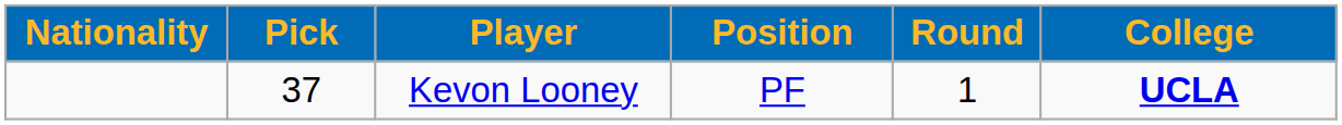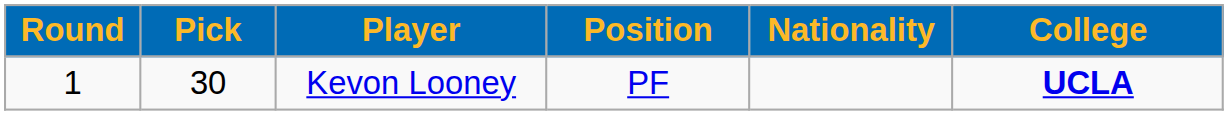columns swapped: Round <-> Nationality
Kevon Looney | Pick: 37 -> 30
